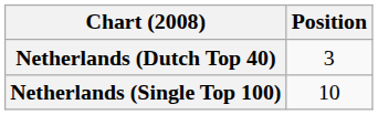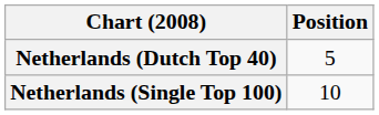Netherlands (Dutch Top 40) | Position: 3 -> 5
